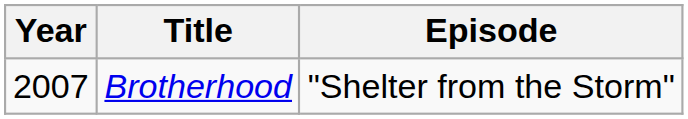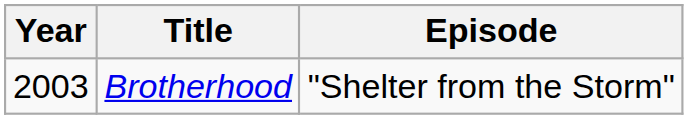Brotherhood | Year: 2007 -> 2003
